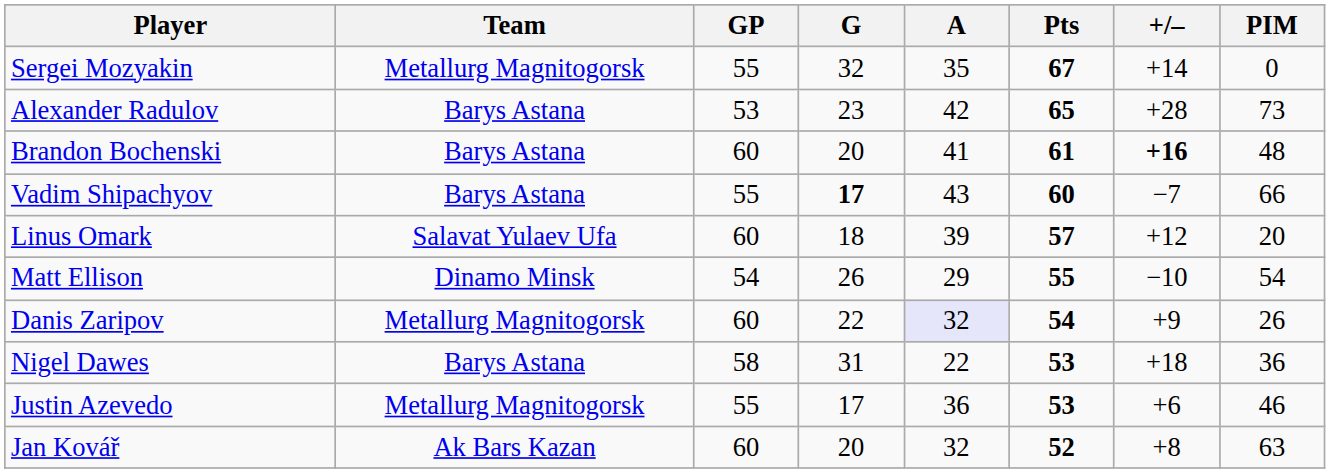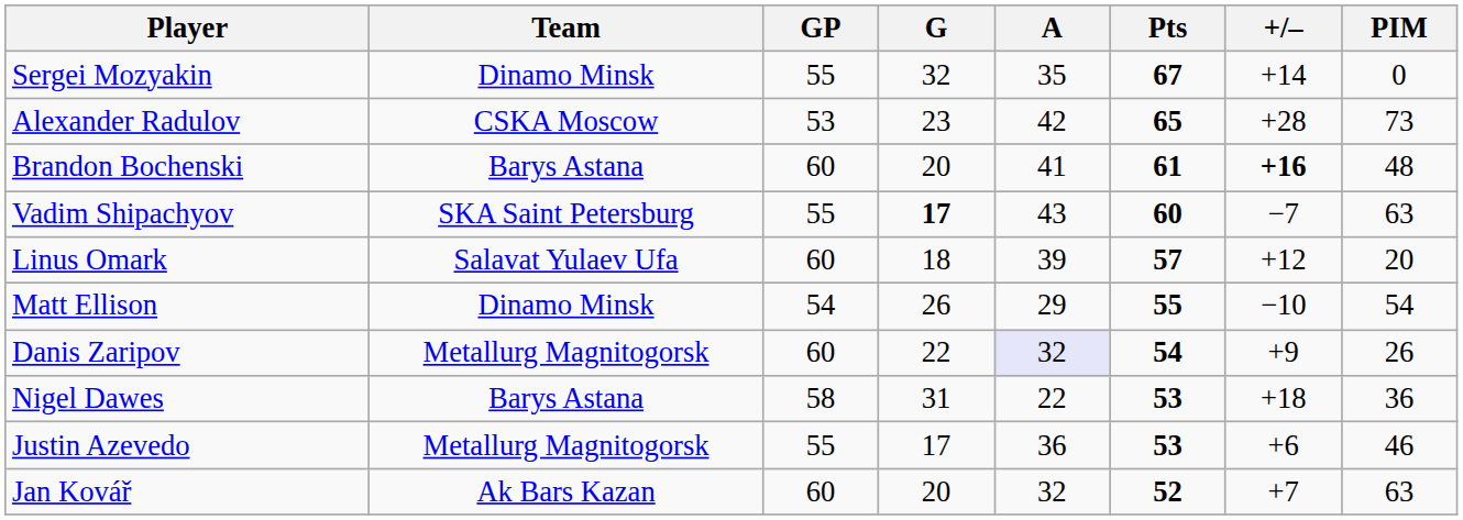Sergei Mozyakin | Team: Metallurg Magnitogorsk -> Dinamo Minsk
Alexander Radulov | Team: Barys Astana -> CSKA Moscow
Vadim Shipachyov | Team: Barys Astana -> SKA Saint Petersburg
Vadim Shipachyov | PIM: 66 -> 63
Jan Kovář | +/–: +8 -> +7
